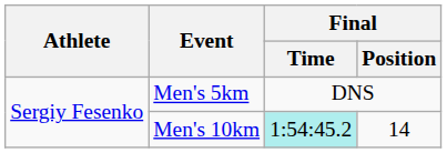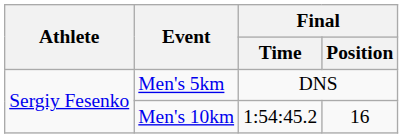Men's 10km | Final / Time: paleturquoise background -> no background
Men's 10km | Final / Position: 14 -> 16
